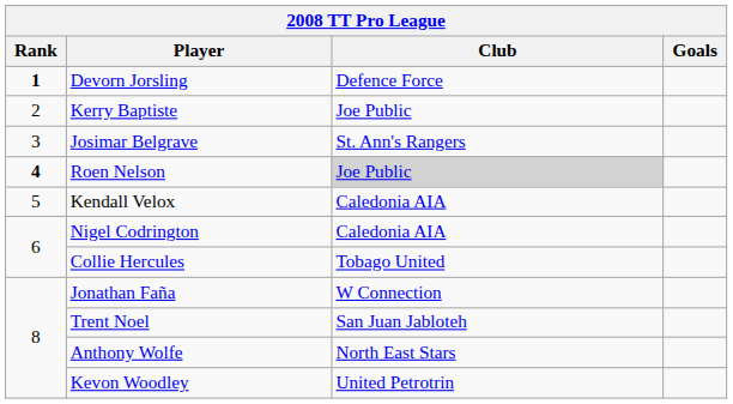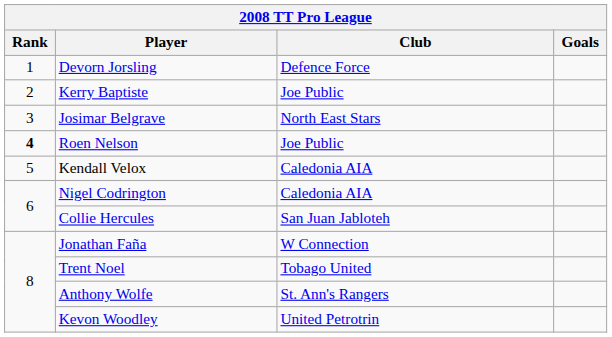Devorn Jorsling | Rank: bold -> normal
Josimar Belgrave | Club: St. Ann's Rangers -> North East Stars
Roen Nelson | Club: lightgrey background -> no background
Collie Hercules | Club: Tobago United -> San Juan Jabloteh
Trent Noel | Club: San Juan Jabloteh -> Tobago United
Anthony Wolfe | Club: North East Stars -> St. Ann's Rangers
